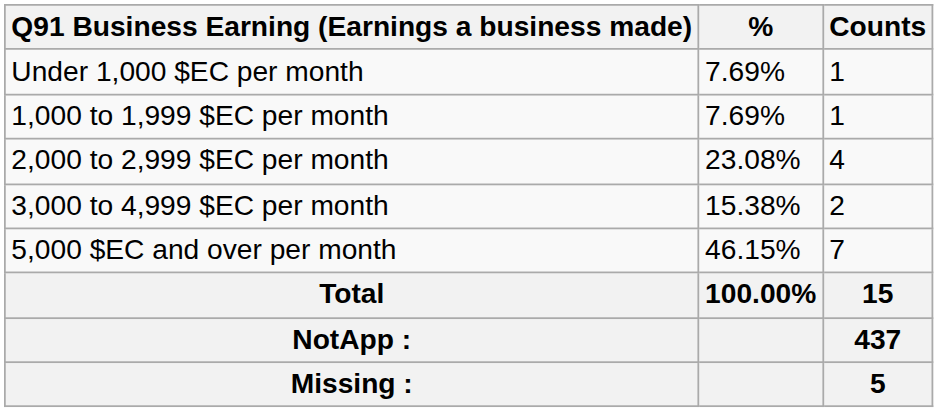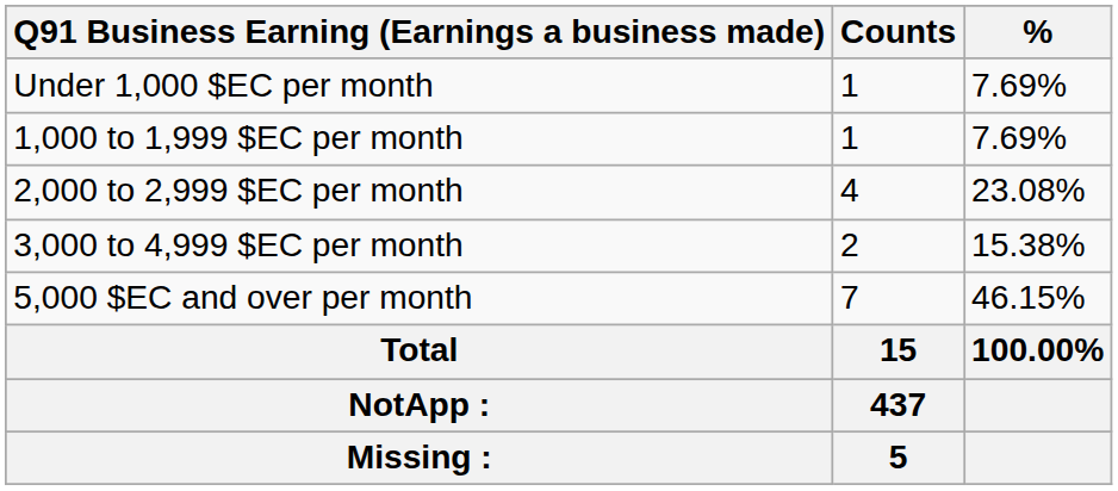columns swapped: Counts <-> %
